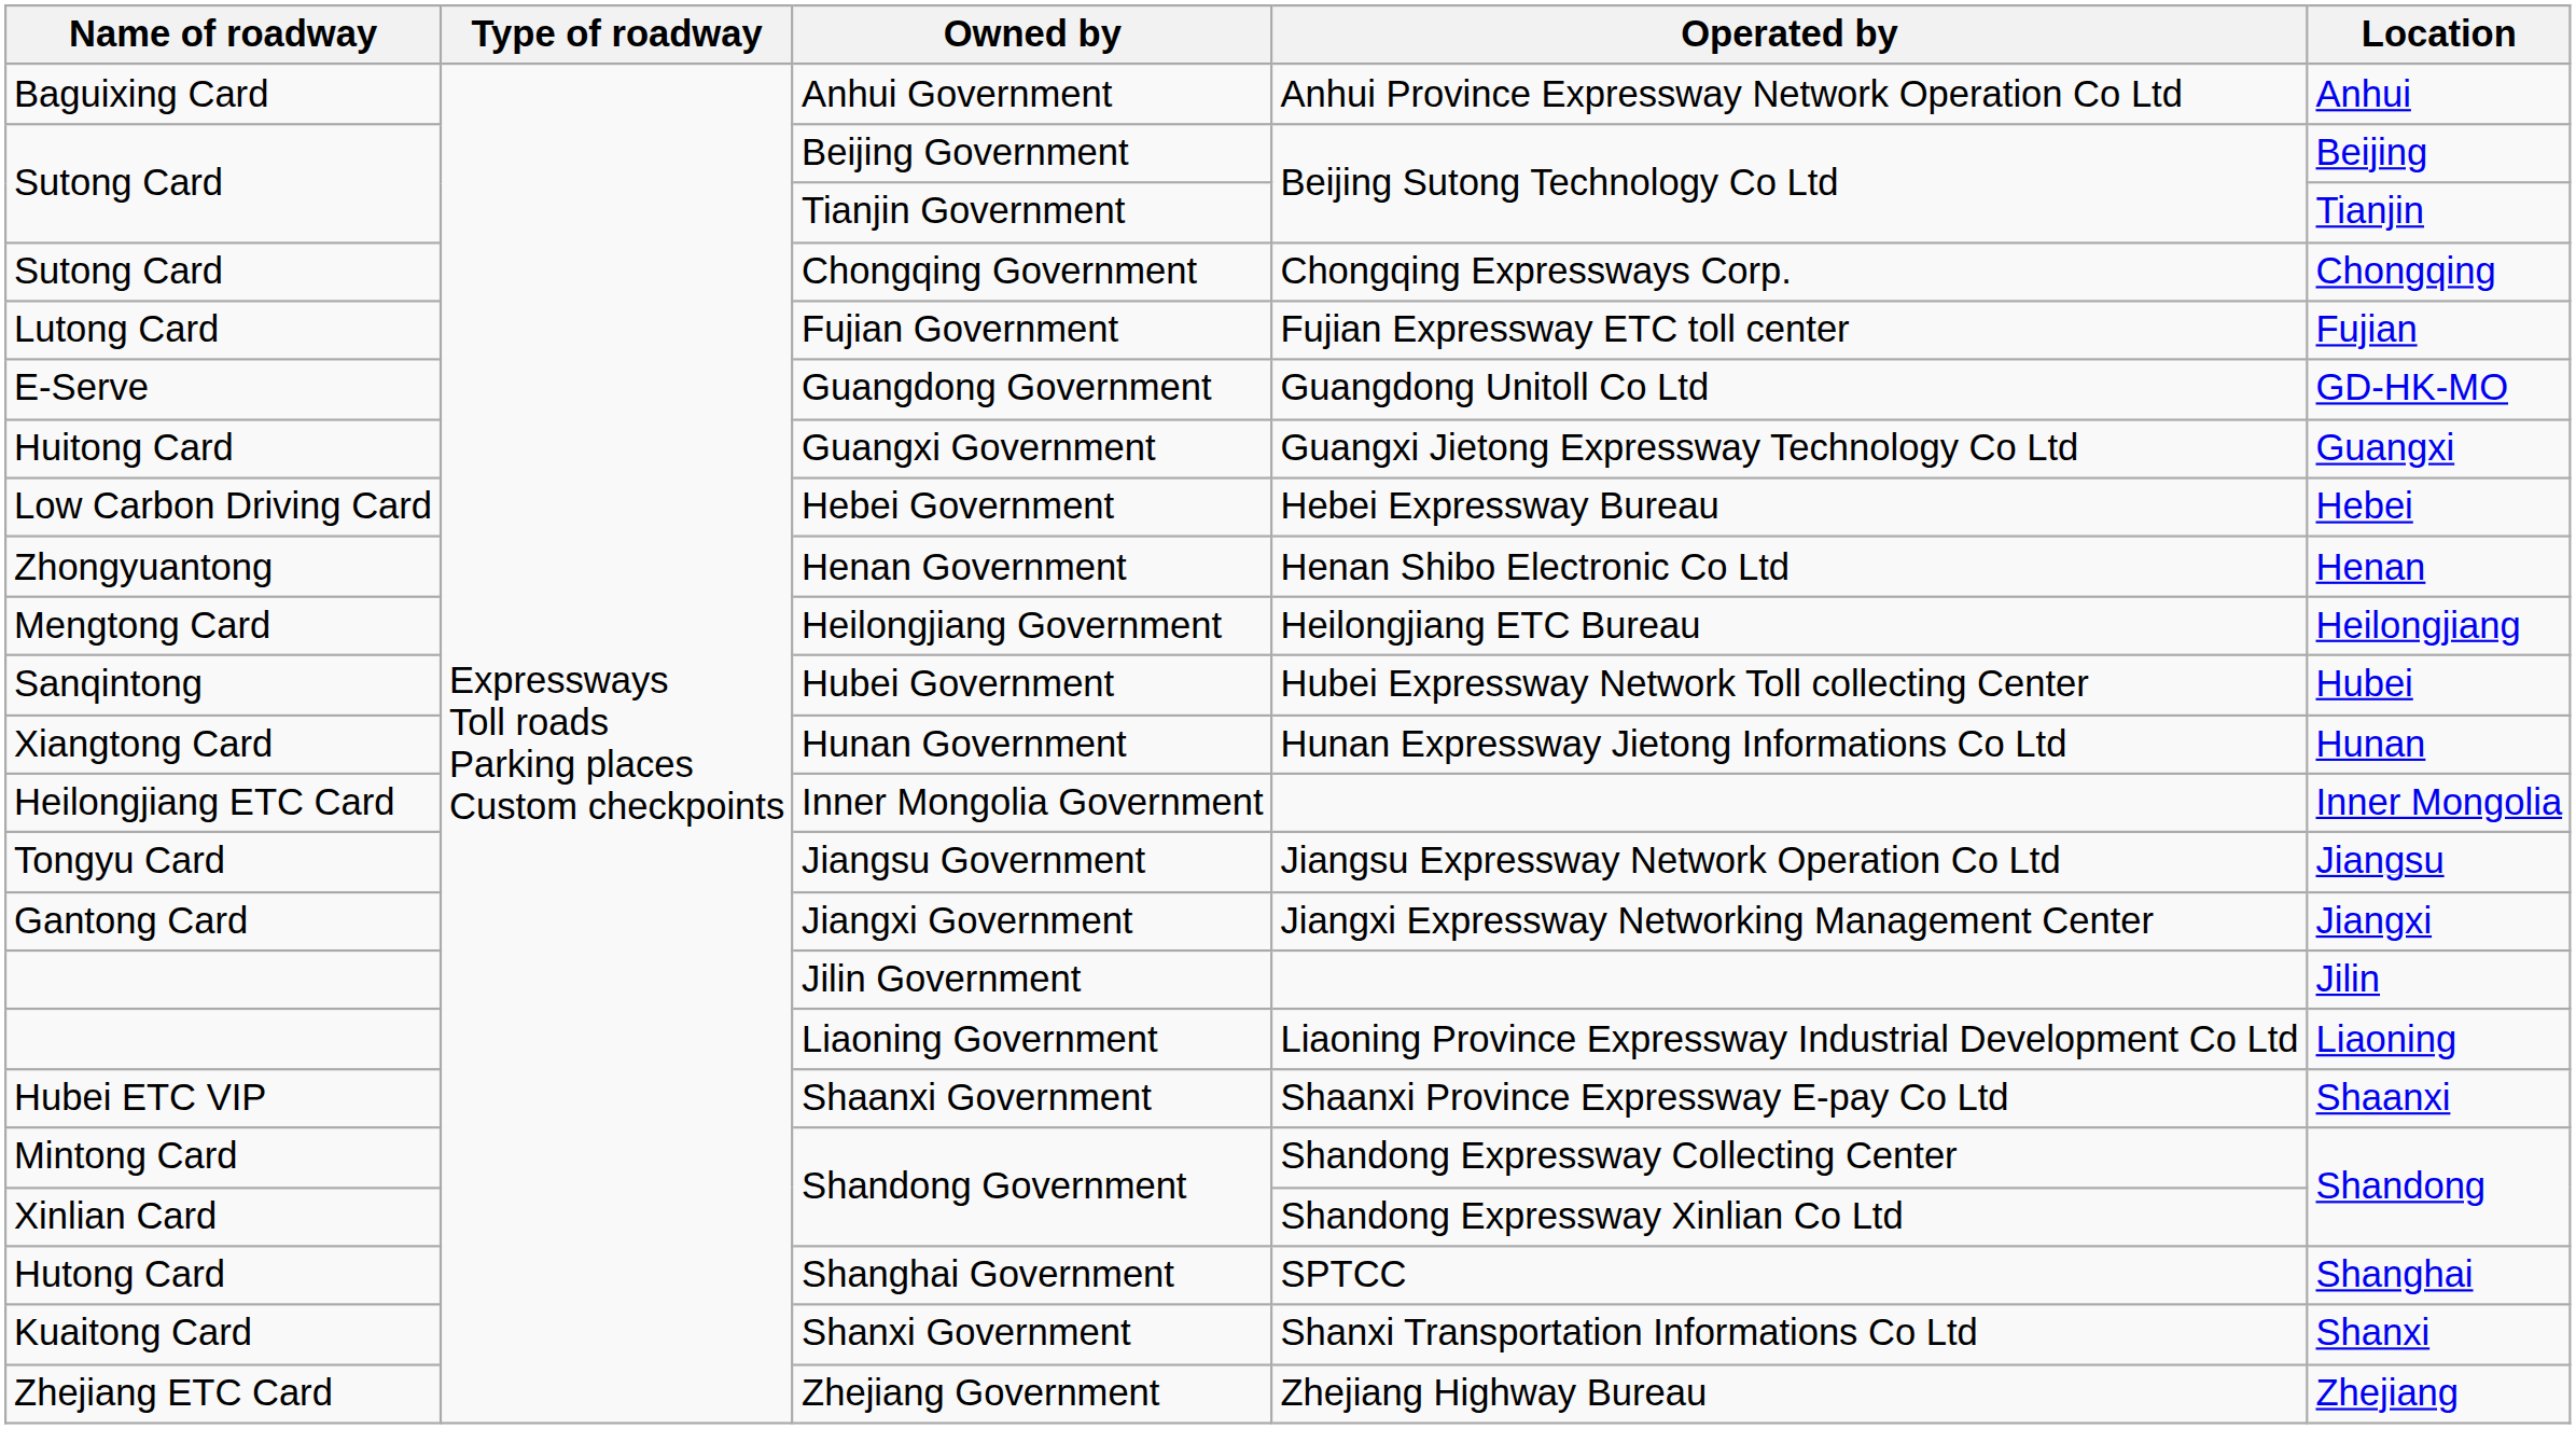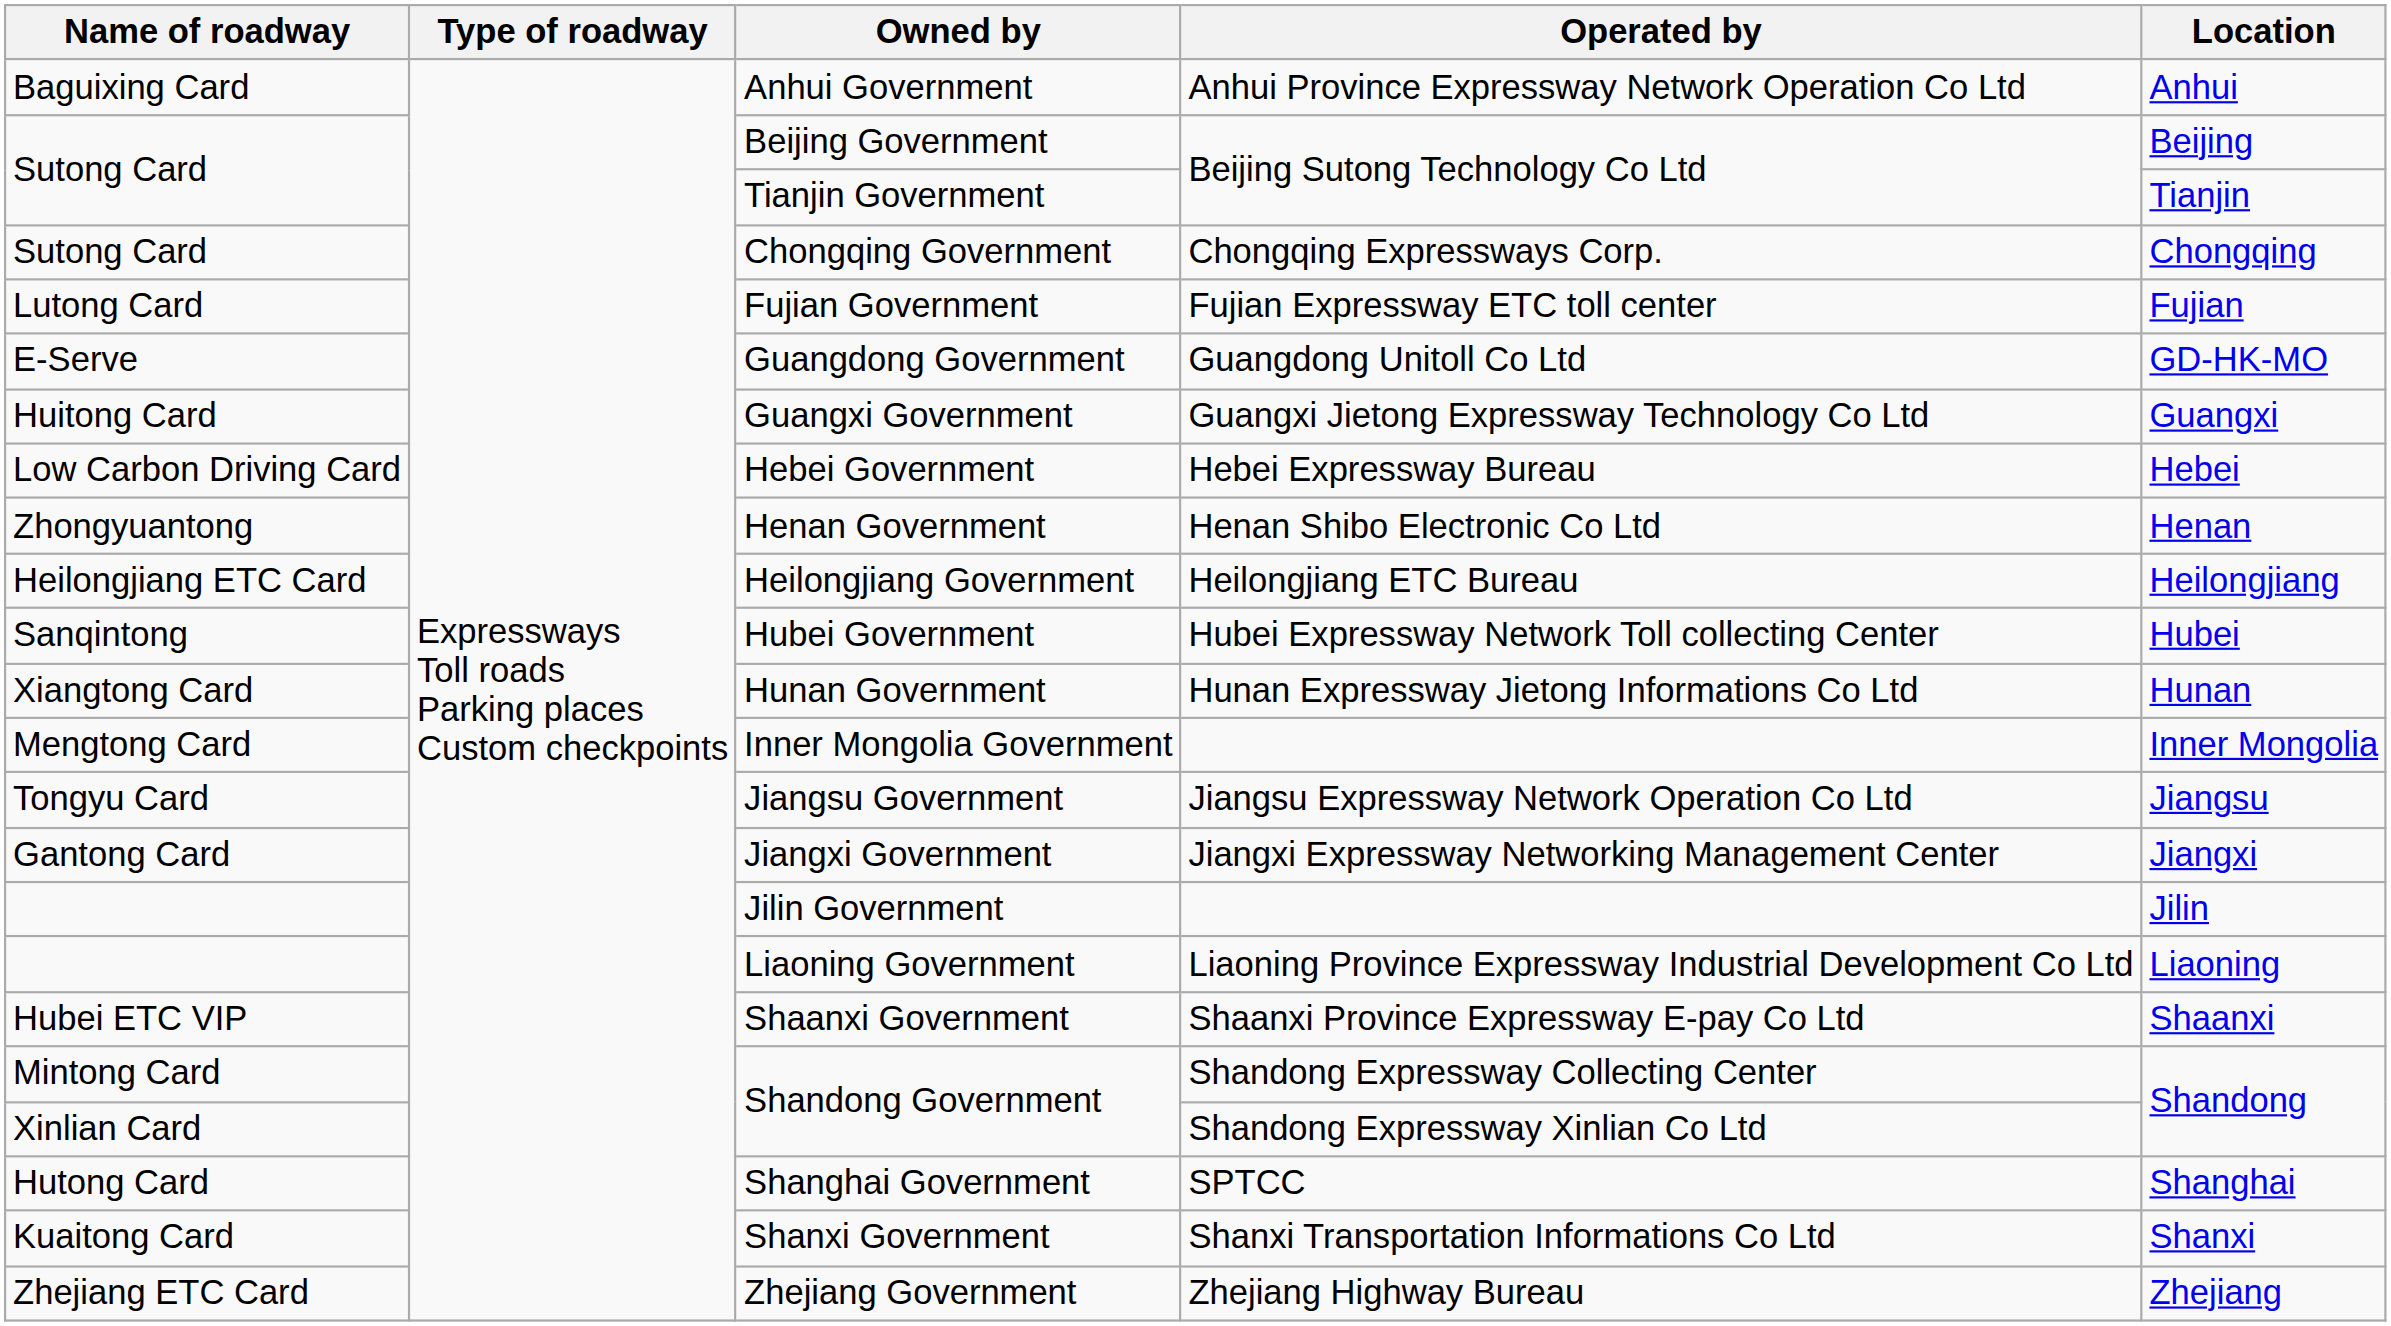Heilongjiang Government | Name of roadway: Mengtong Card -> Heilongjiang ETC Card
Inner Mongolia Government | Name of roadway: Heilongjiang ETC Card -> Mengtong Card
